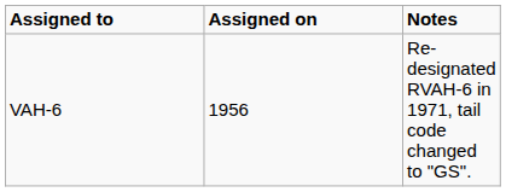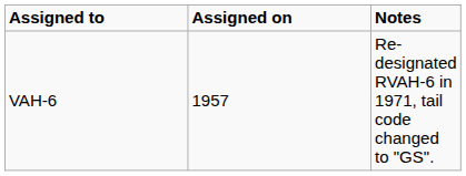VAH-6 | Assigned on: 1956 -> 1957
